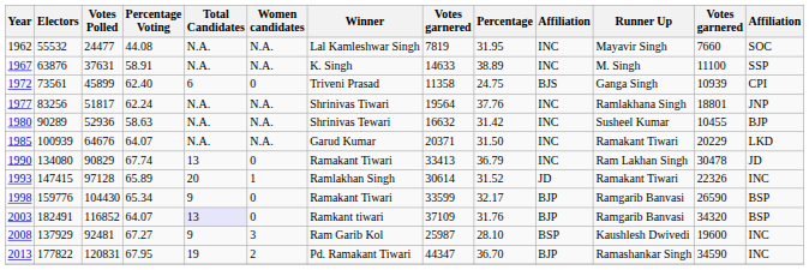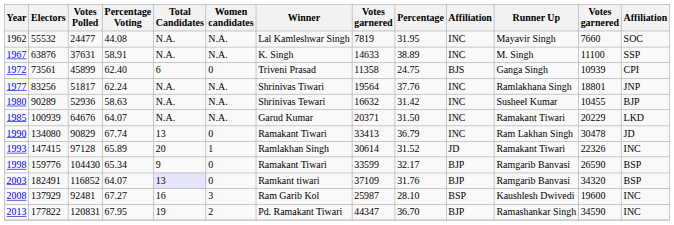2008 | Total Candidates: 9 -> 16
